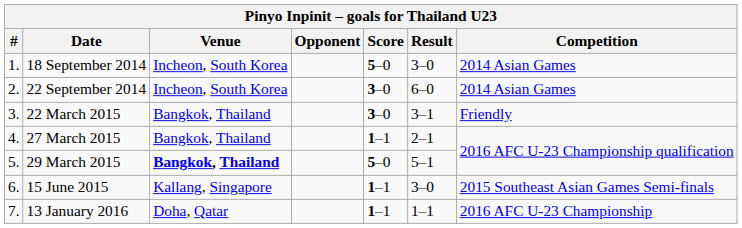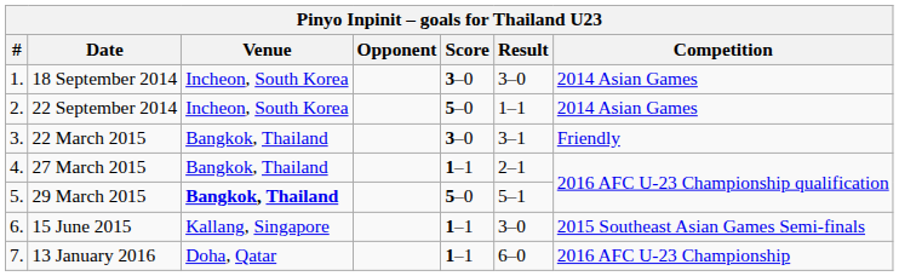18 September 2014 | Score: 5–0 -> 3–0
22 September 2014 | Score: 3–0 -> 5–0
22 September 2014 | Result: 6–0 -> 1–1
13 January 2016 | Result: 1–1 -> 6–0
